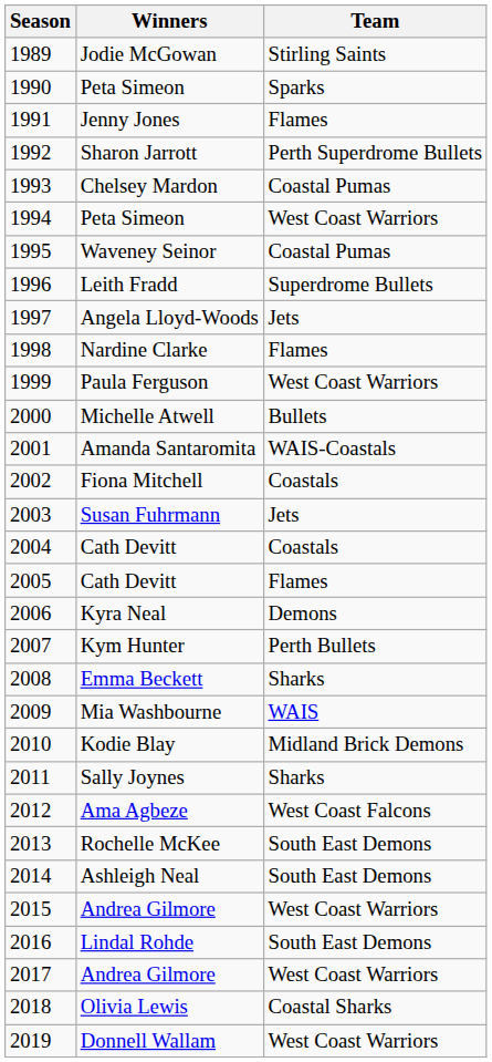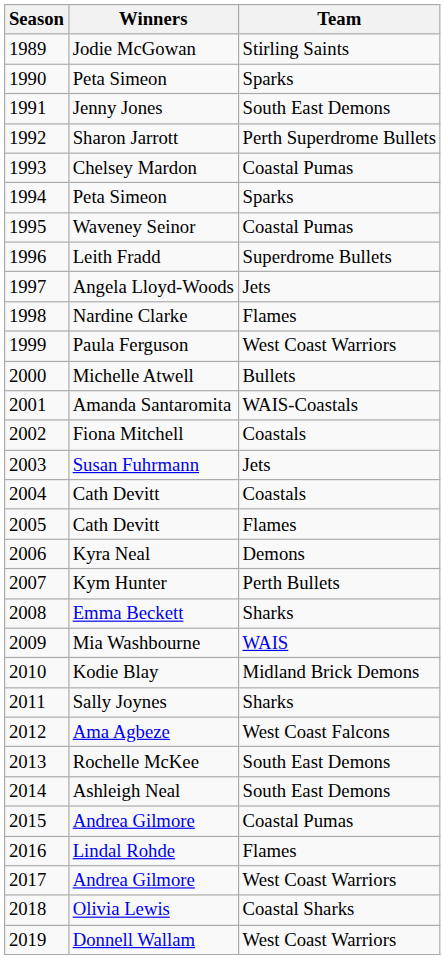Jenny Jones | Team: Flames -> South East Demons
1994 / Peta Simeon | Team: West Coast Warriors -> Sparks
2015 / Andrea Gilmore | Team: West Coast Warriors -> Coastal Pumas
Lindal Rohde | Team: South East Demons -> Flames
